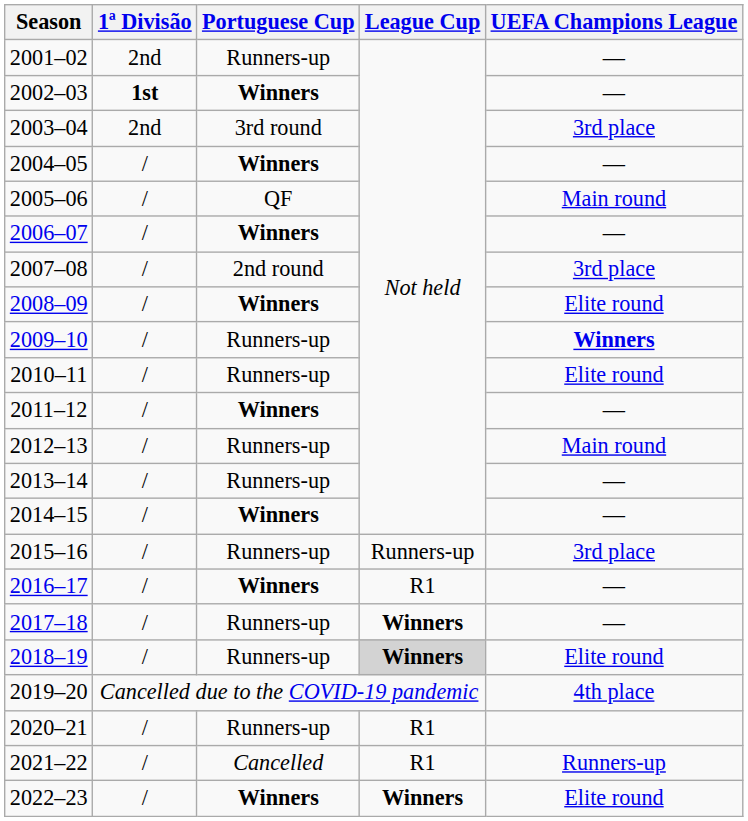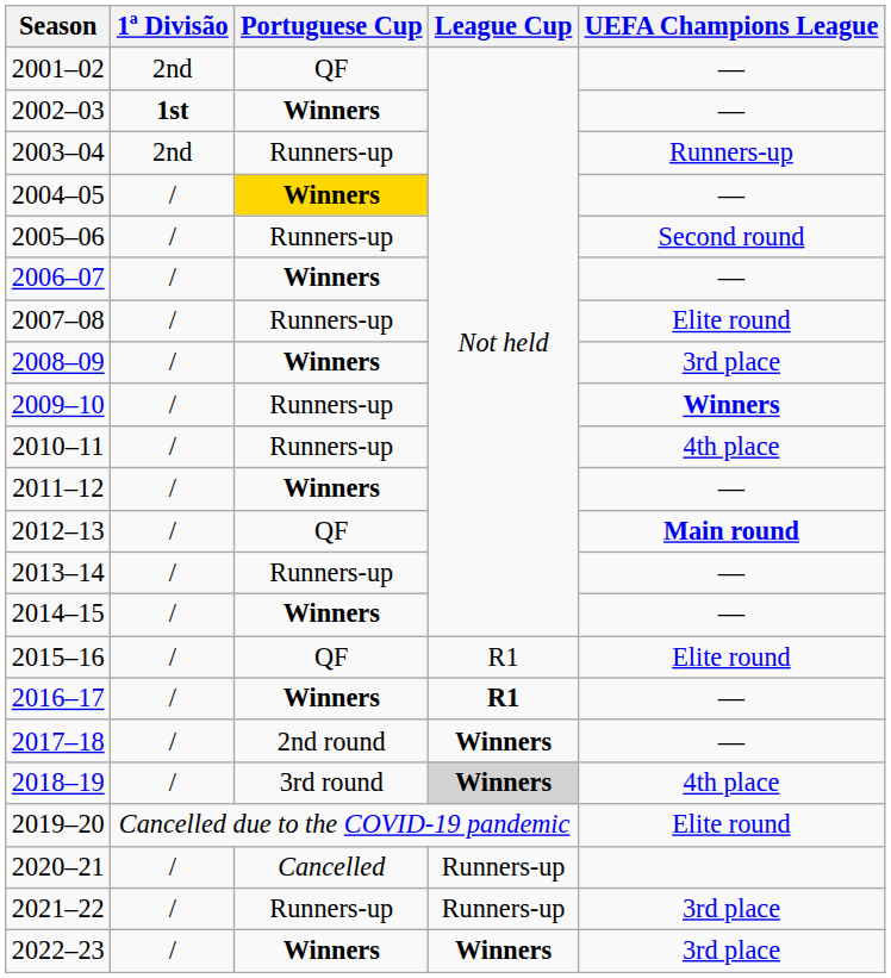2001–02 | Portuguese Cup: Runners-up -> QF
2003–04 | Portuguese Cup: 3rd round -> Runners-up
2003–04 | UEFA Champions League: 3rd place -> Runners-up
2004–05 | Portuguese Cup: no background -> gold background
2005–06 | Portuguese Cup: QF -> Runners-up
2005–06 | UEFA Champions League: Main round -> Second round
2007–08 | Portuguese Cup: 2nd round -> Runners-up
2007–08 | UEFA Champions League: 3rd place -> Elite round
2008–09 | UEFA Champions League: Elite round -> 3rd place
2010–11 | UEFA Champions League: Elite round -> 4th place
2012–13 | Portuguese Cup: Runners-up -> QF
2012–13 | UEFA Champions League: normal -> bold
2015–16 | Portuguese Cup: Runners-up -> QF
2015–16 | League Cup: Runners-up -> R1
2015–16 | UEFA Champions League: 3rd place -> Elite round
2016–17 | League Cup: normal -> bold
2017–18 | Portuguese Cup: Runners-up -> 2nd round
2018–19 | Portuguese Cup: Runners-up -> 3rd round
2018–19 | UEFA Champions League: Elite round -> 4th place
2019–20 | UEFA Champions League: 4th place -> Elite round
2020–21 | Portuguese Cup: Runners-up -> Cancelled
2020–21 | League Cup: R1 -> Runners-up
2021–22 | Portuguese Cup: Cancelled -> Runners-up
2021–22 | League Cup: R1 -> Runners-up
2021–22 | UEFA Champions League: Runners-up -> 3rd place
2022–23 | UEFA Champions League: Elite round -> 3rd place
